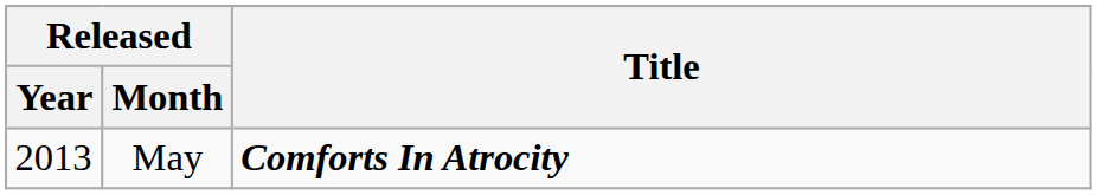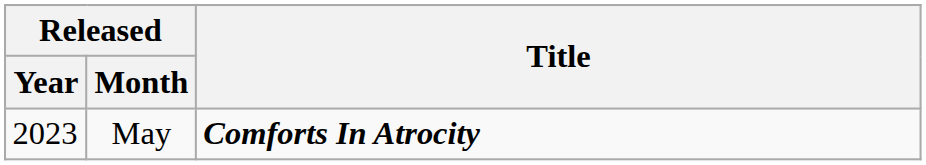May | Released / Year: 2013 -> 2023
